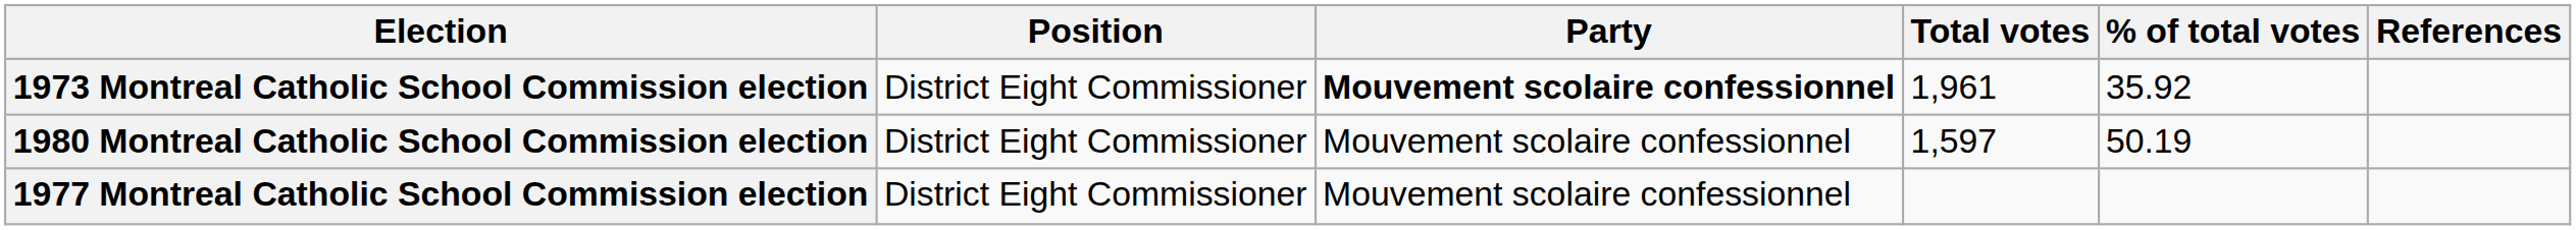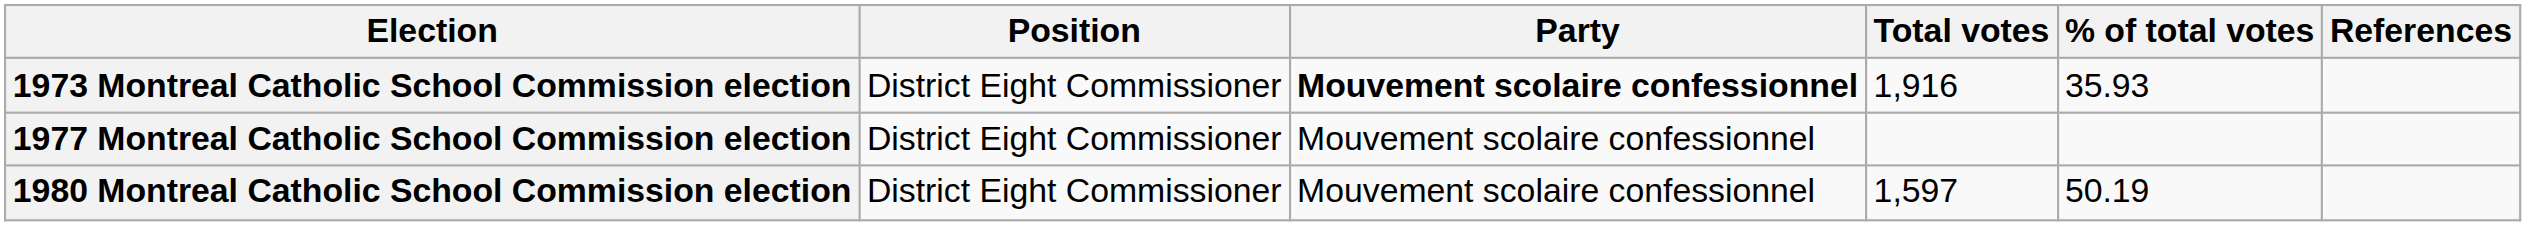1973 Montreal Catholic School Commission election | Total votes: 1,961 -> 1,916
1973 Montreal Catholic School Commission election | % of total votes: 35.92 -> 35.93
rows swapped: 1977 Montreal Catholic School Commission election <-> 1980 Montreal Catholic School Commission election
